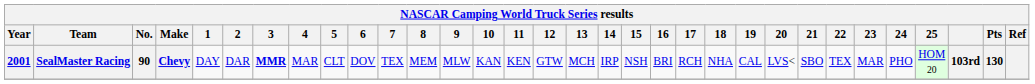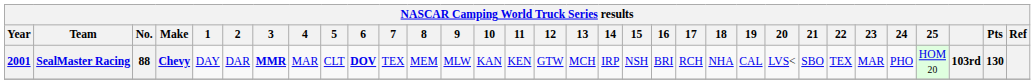SealMaster Racing | No.: 90 -> 88
SealMaster Racing | 6: normal -> bold
